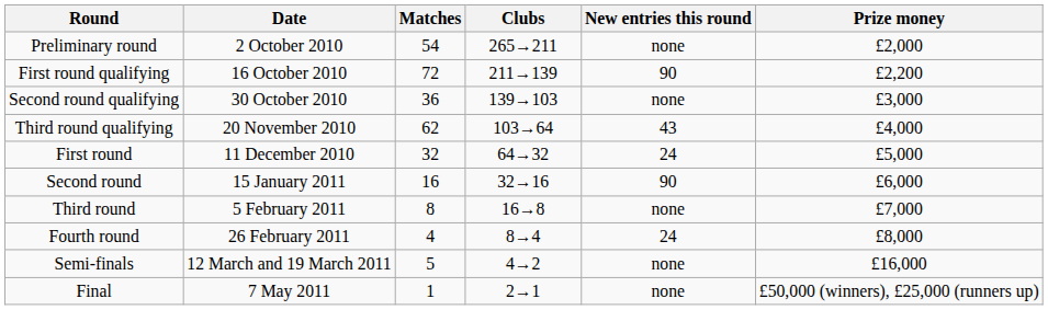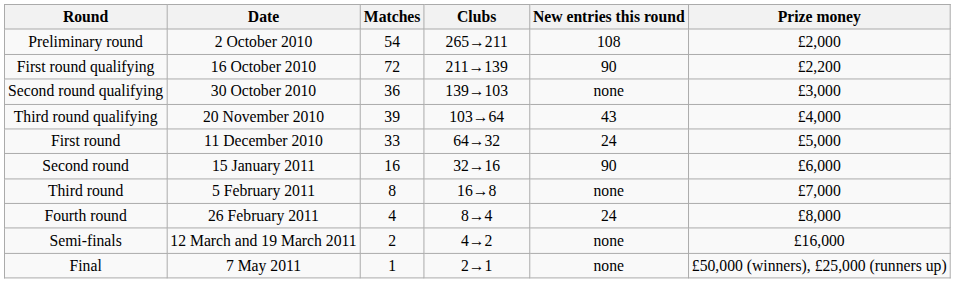Preliminary round | New entries this round: none -> 108
Third round qualifying | Matches: 62 -> 39
First round | Matches: 32 -> 33
Semi-finals | Matches: 5 -> 2
